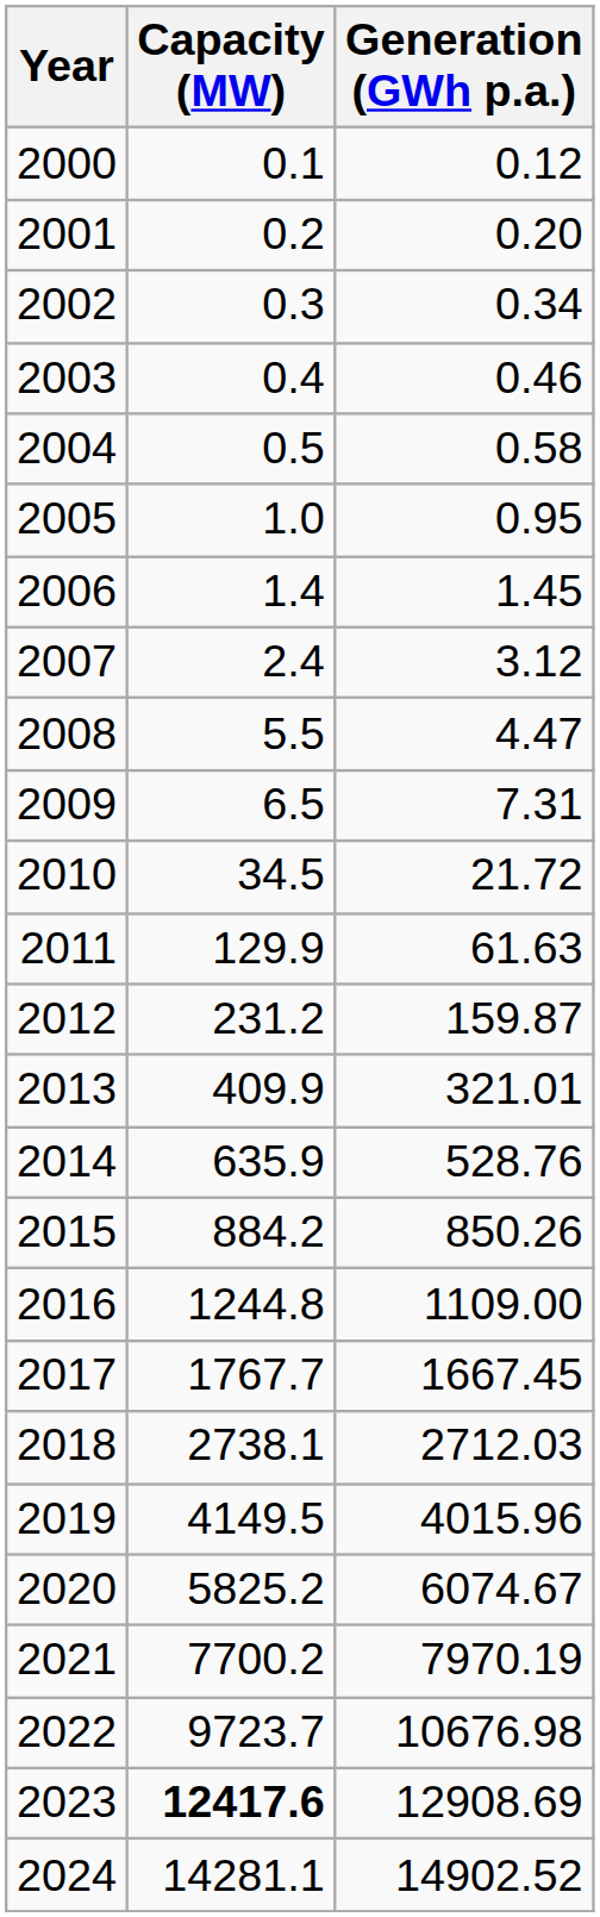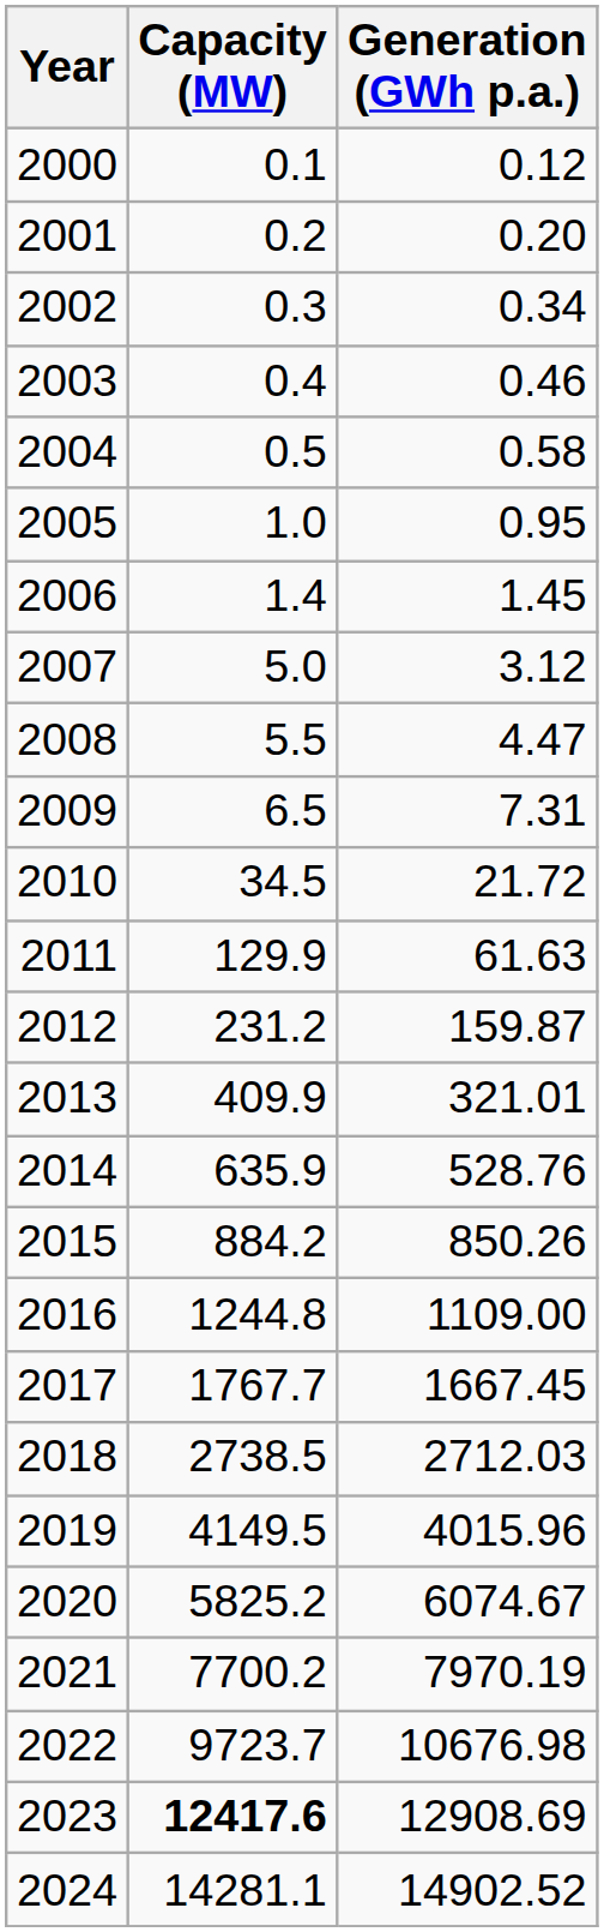2007 | Capacity (MW): 2.4 -> 5.0
2018 | Capacity (MW): 2738.1 -> 2738.5
